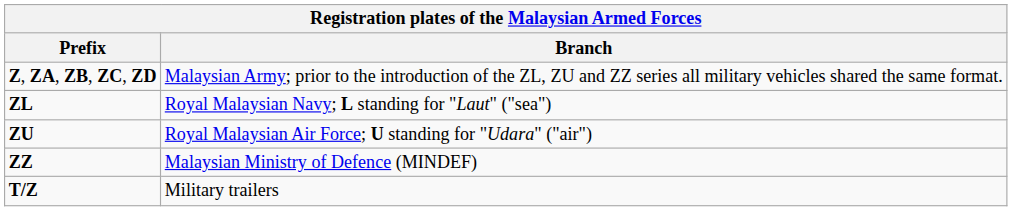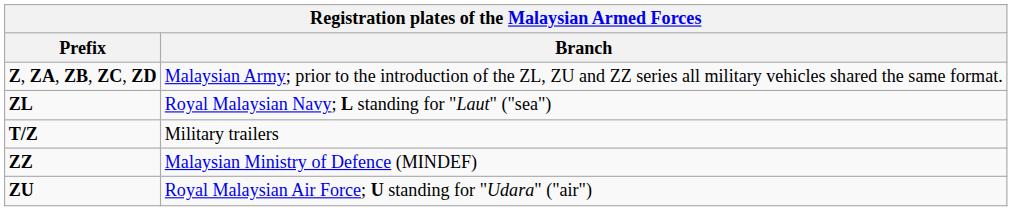rows swapped: ZU <-> T/Z
